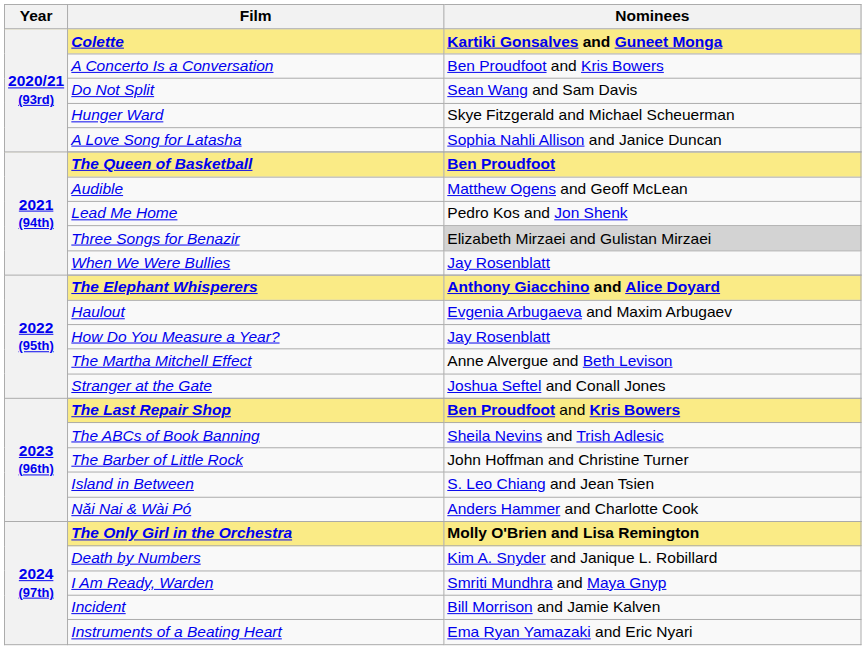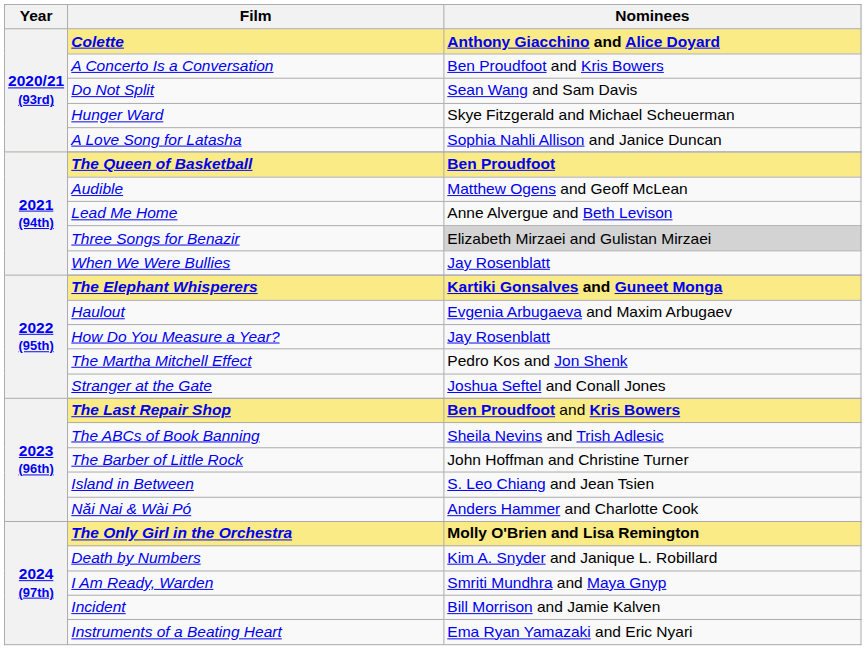Colette | Nominees: Kartiki Gonsalves and Guneet Monga -> Anthony Giacchino and Alice Doyard
Lead Me Home | Nominees: Pedro Kos and Jon Shenk -> Anne Alvergue and Beth Levison
The Elephant Whisperers | Nominees: Anthony Giacchino and Alice Doyard -> Kartiki Gonsalves and Guneet Monga
The Martha Mitchell Effect | Nominees: Anne Alvergue and Beth Levison -> Pedro Kos and Jon Shenk
